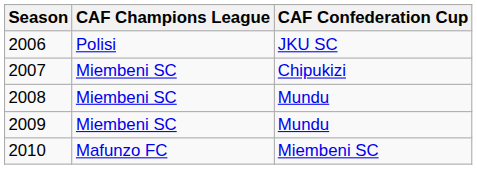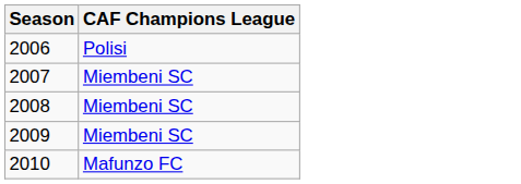- column: CAF Confederation Cup | JKU SC | Chipukizi | Mundu | Mundu | Miembeni SC
